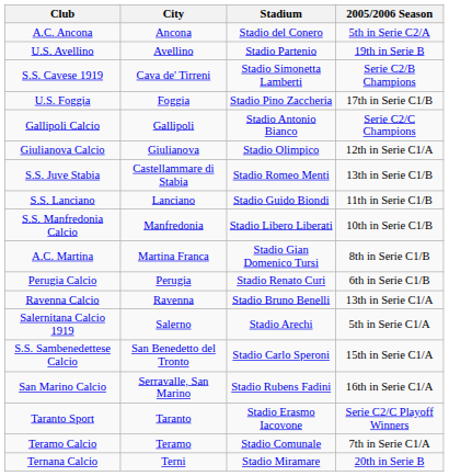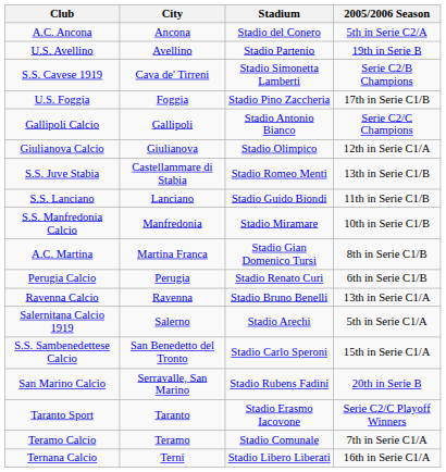S.S. Manfredonia Calcio | Stadium: Stadio Libero Liberati -> Stadio Miramare
San Marino Calcio | 2005/2006 Season: 16th in Serie C1/A -> 20th in Serie B
Ternana Calcio | Stadium: Stadio Miramare -> Stadio Libero Liberati
Ternana Calcio | 2005/2006 Season: 20th in Serie B -> 16th in Serie C1/A
